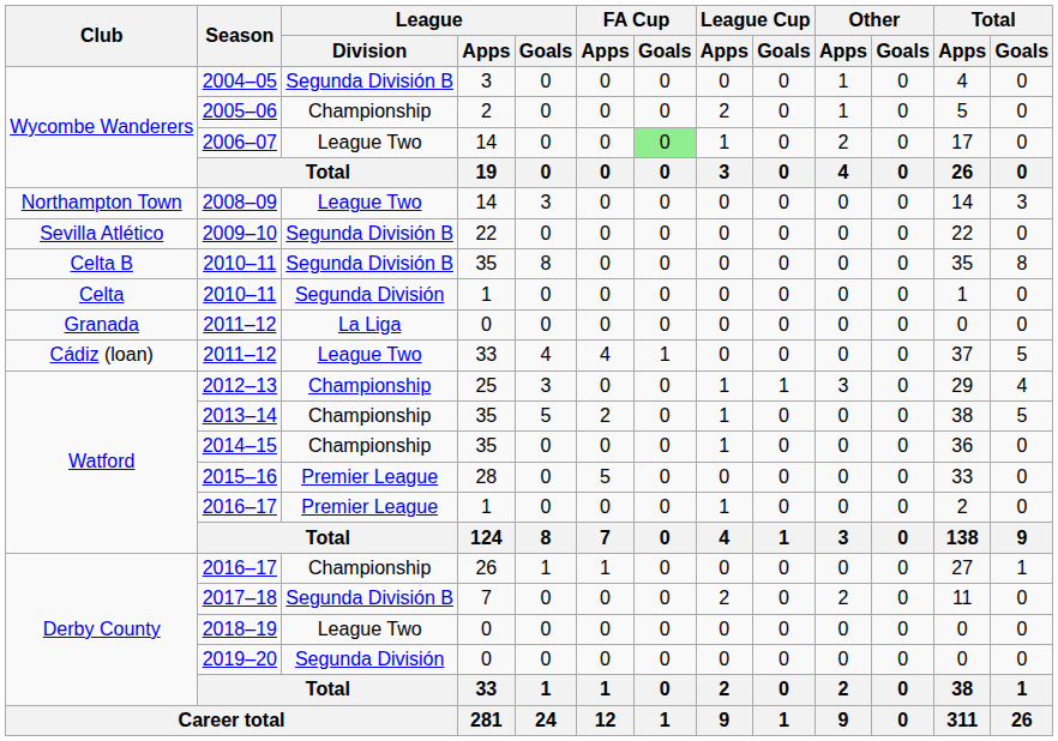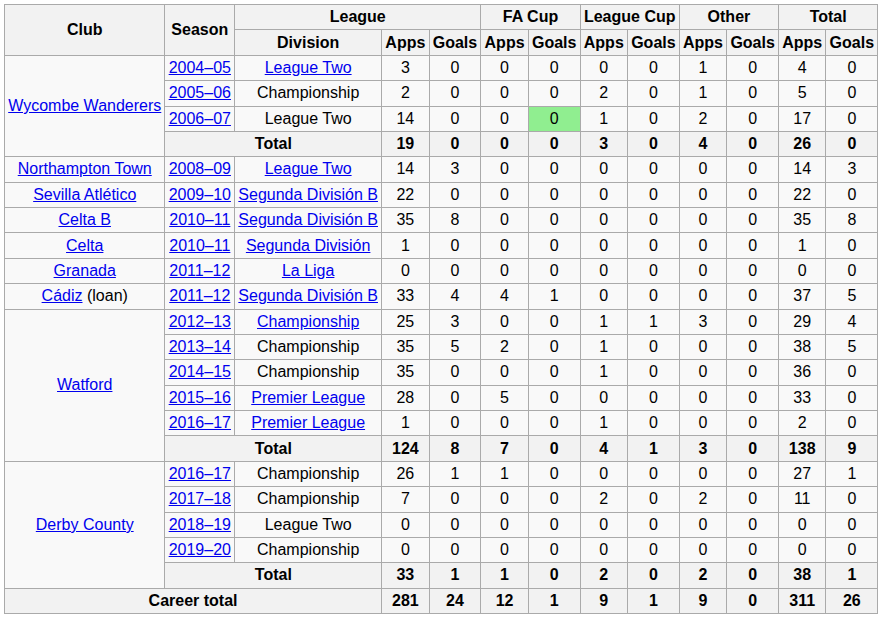2004–05 | League / Division: Segunda División B -> League Two
2011–12 / 33 | League / Division: League Two -> Segunda División B
2017–18 | League / Division: Segunda División B -> Championship
2019–20 | League / Division: Segunda División -> Championship
